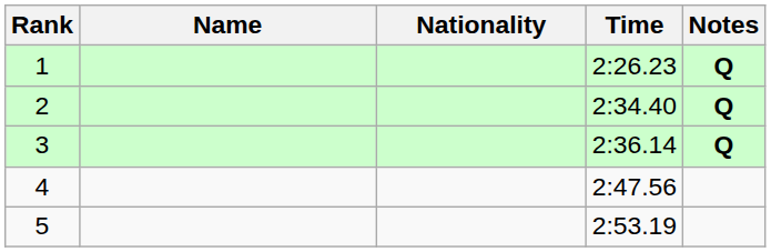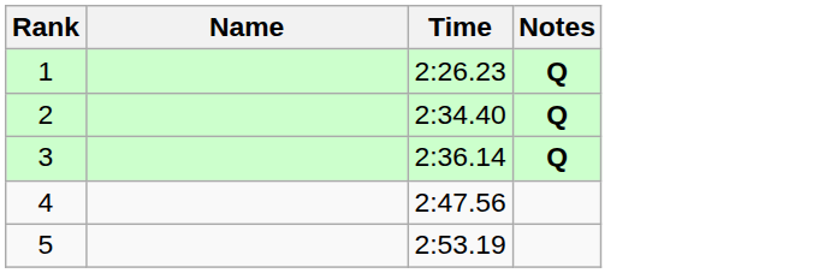- column: Nationality
